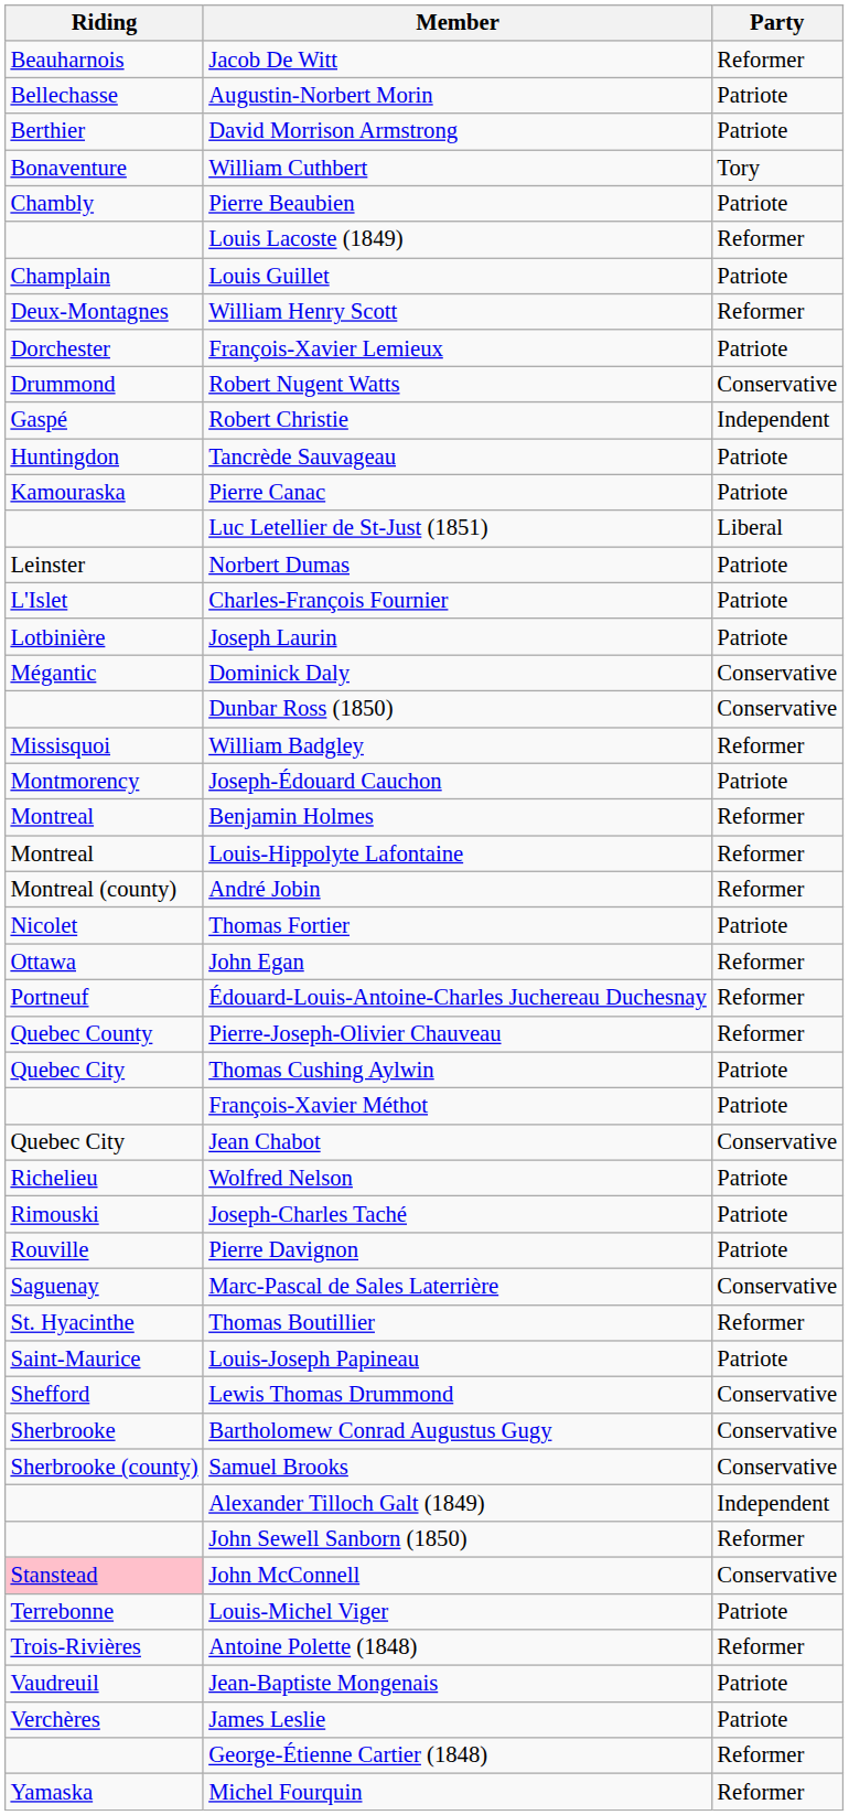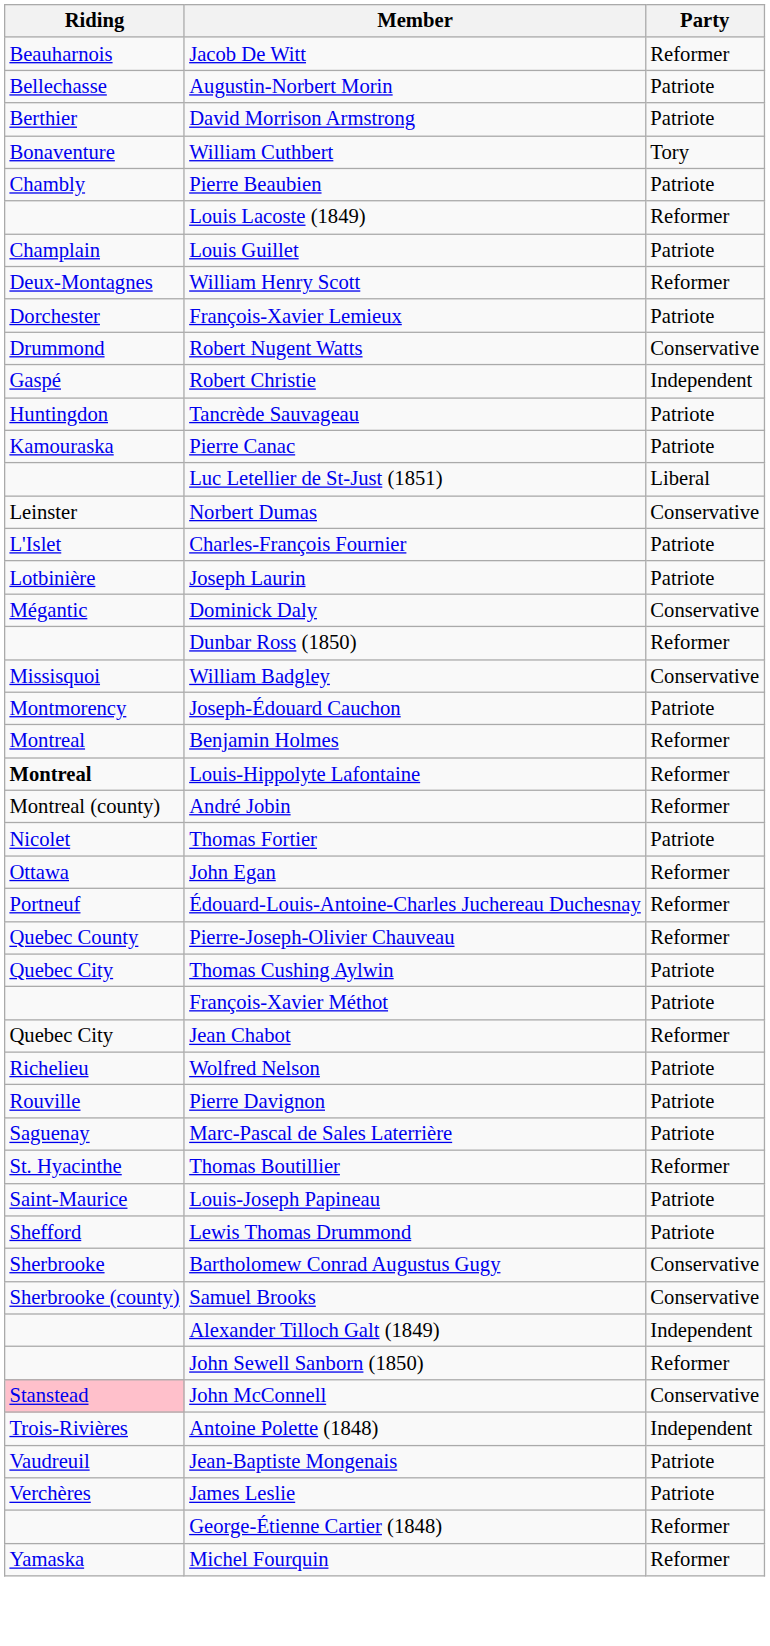Norbert Dumas | Party: Patriote -> Conservative
Dunbar Ross (1850) | Party: Conservative -> Reformer
William Badgley | Party: Reformer -> Conservative
Louis-Hippolyte Lafontaine | Riding: normal -> bold
Jean Chabot | Party: Conservative -> Reformer
- row: Rimouski | Joseph-Charles Taché | Patriote
Marc-Pascal de Sales Laterrière | Party: Conservative -> Patriote
Lewis Thomas Drummond | Party: Conservative -> Patriote
- row: Terrebonne | Louis-Michel Viger | Patriote
Antoine Polette (1848) | Party: Reformer -> Independent
